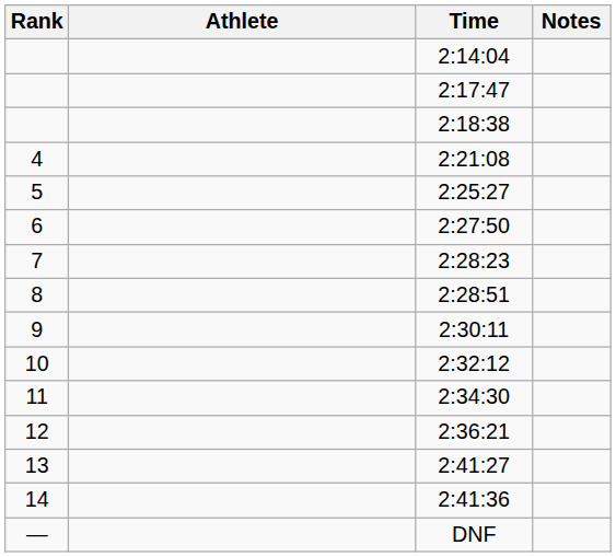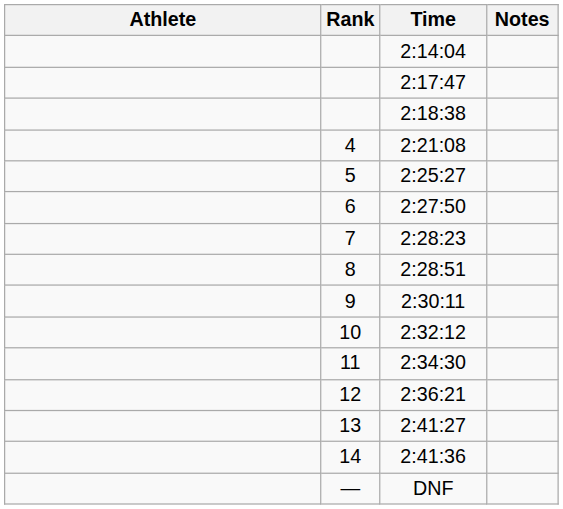columns swapped: Rank <-> Athlete
